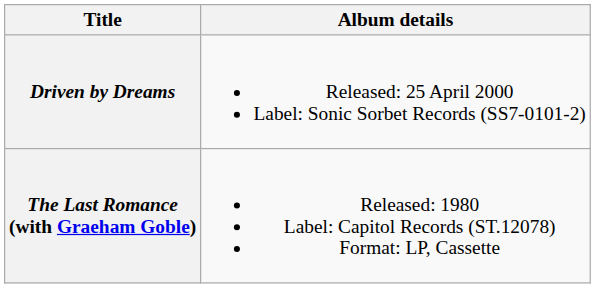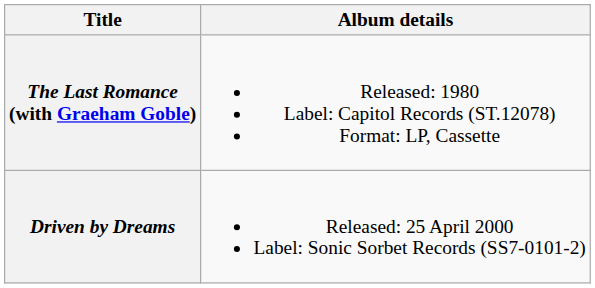rows swapped: The Last Romance (with Graeham Goble) <-> Driven by Dreams
